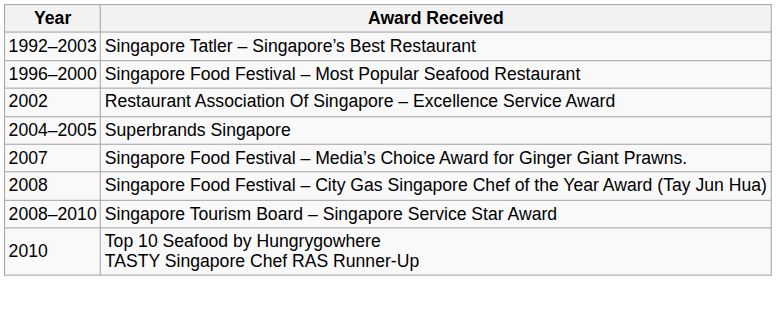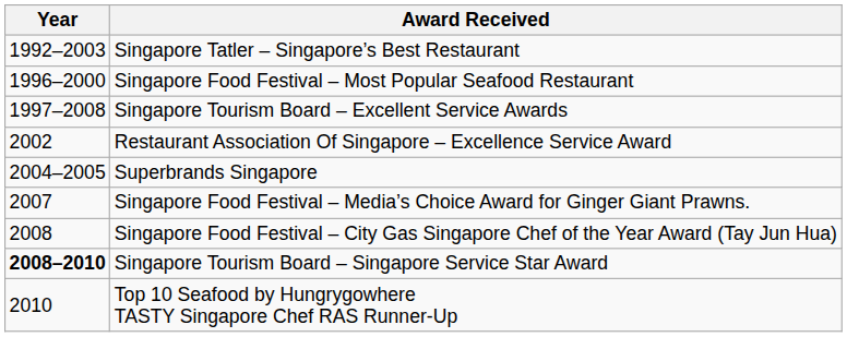+ row: 1997–2008 | Singapore Tourism Board – Excellent Service Awards
Singapore Tourism Board – Singapore Service Star Award | Year: normal -> bold
